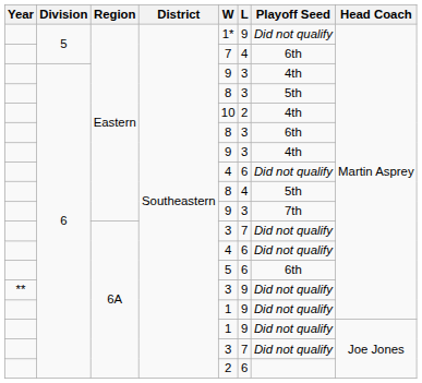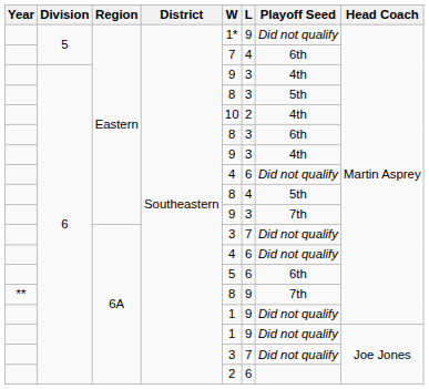** | W: 3 -> 8
** | Playoff Seed: Did not qualify -> 7th
